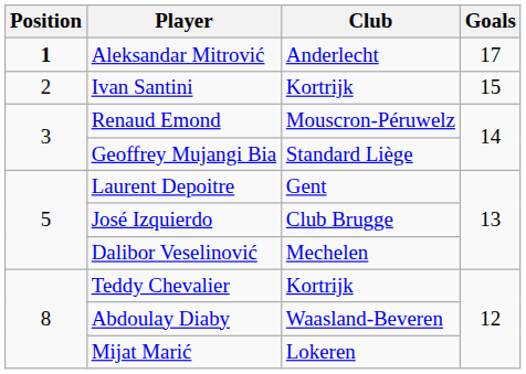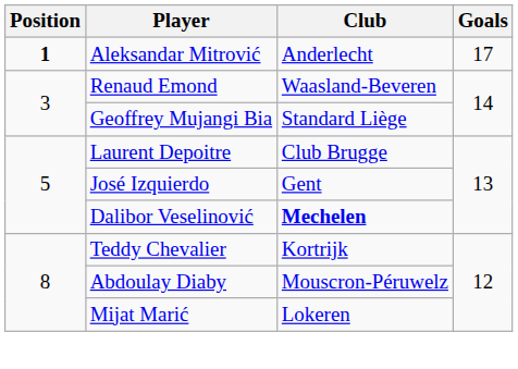- row: 2 | Ivan Santini | Kortrijk | 15
Renaud Emond | Club: Mouscron-Péruwelz -> Waasland-Beveren
Laurent Depoitre | Club: Gent -> Club Brugge
José Izquierdo | Club: Club Brugge -> Gent
Dalibor Veselinović | Club: normal -> bold
Abdoulay Diaby | Club: Waasland-Beveren -> Mouscron-Péruwelz
